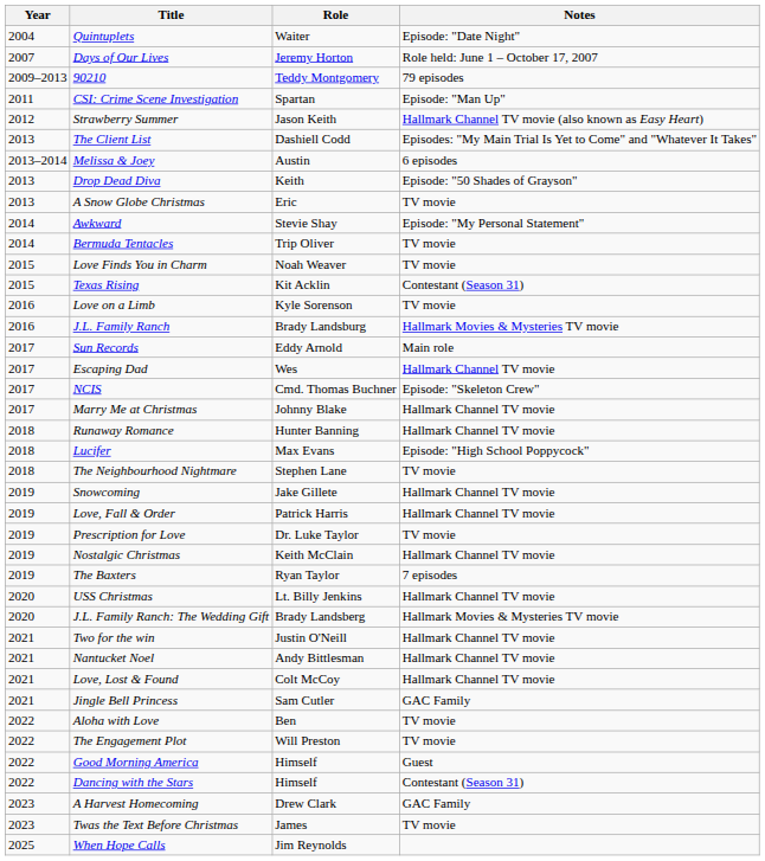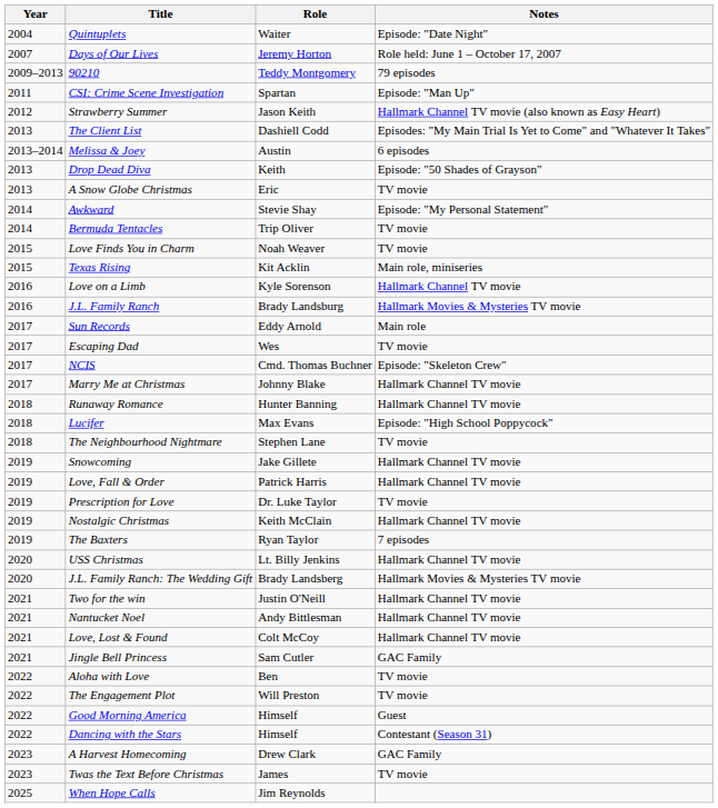Texas Rising | Notes: Contestant (Season 31) -> Main role, miniseries
Love on a Limb | Notes: TV movie -> Hallmark Channel TV movie
Escaping Dad | Notes: Hallmark Channel TV movie -> TV movie
